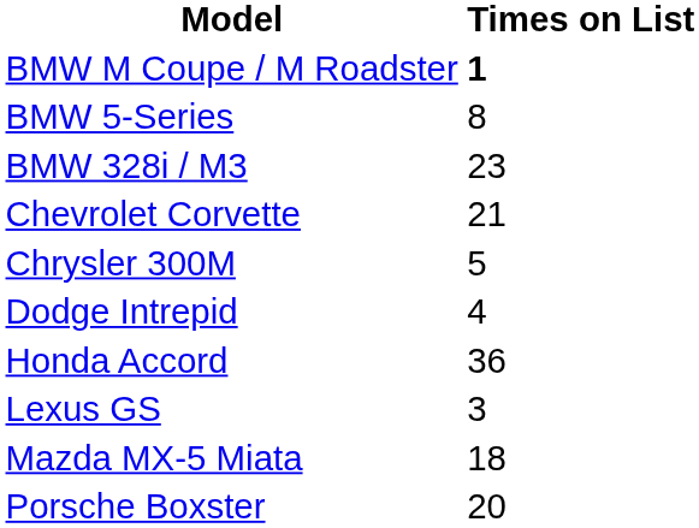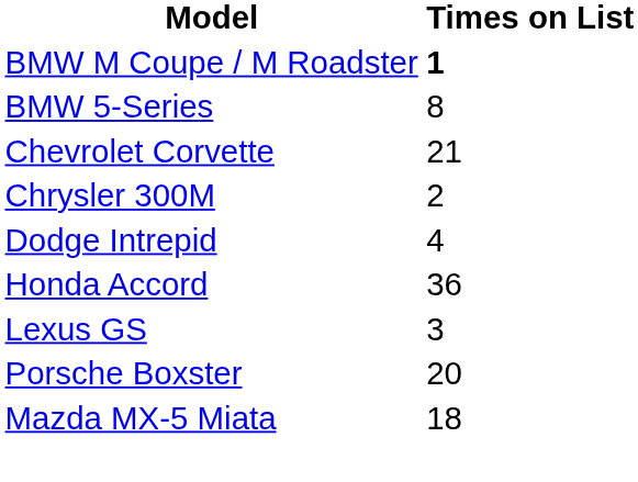- row: BMW 328i / M3 | 23
Chrysler 300M | Times on List: 5 -> 2
rows swapped: Mazda MX-5 Miata <-> Porsche Boxster
